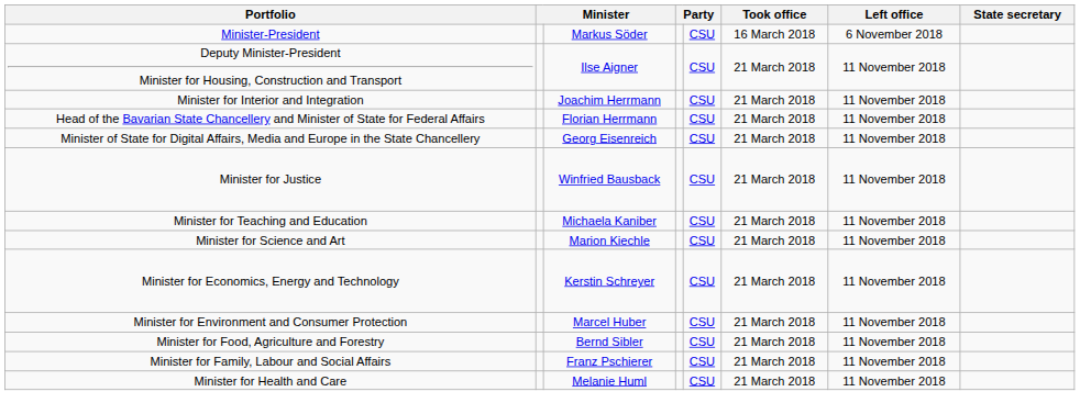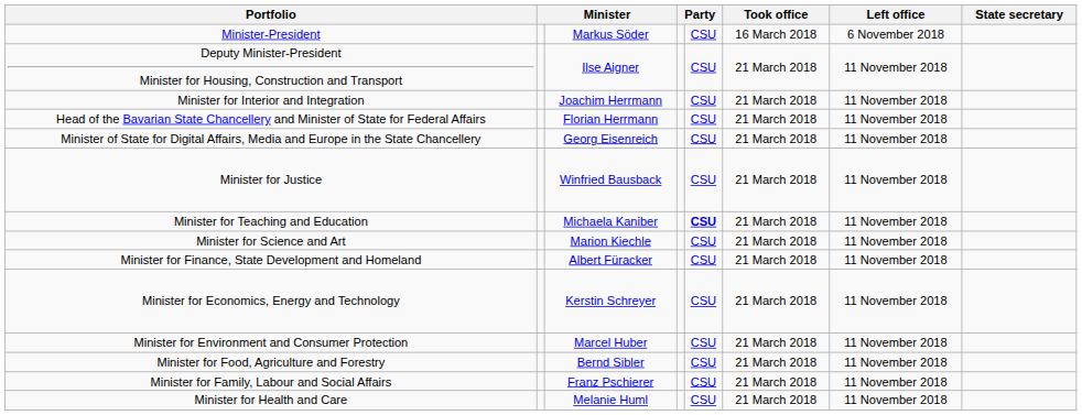Minister for Teaching and Education | column 5: normal -> bold
+ row: Minister for Finance, State Development and Homeland | Albert Füracker | CSU | 21 March 2018 | 11 November 2018
